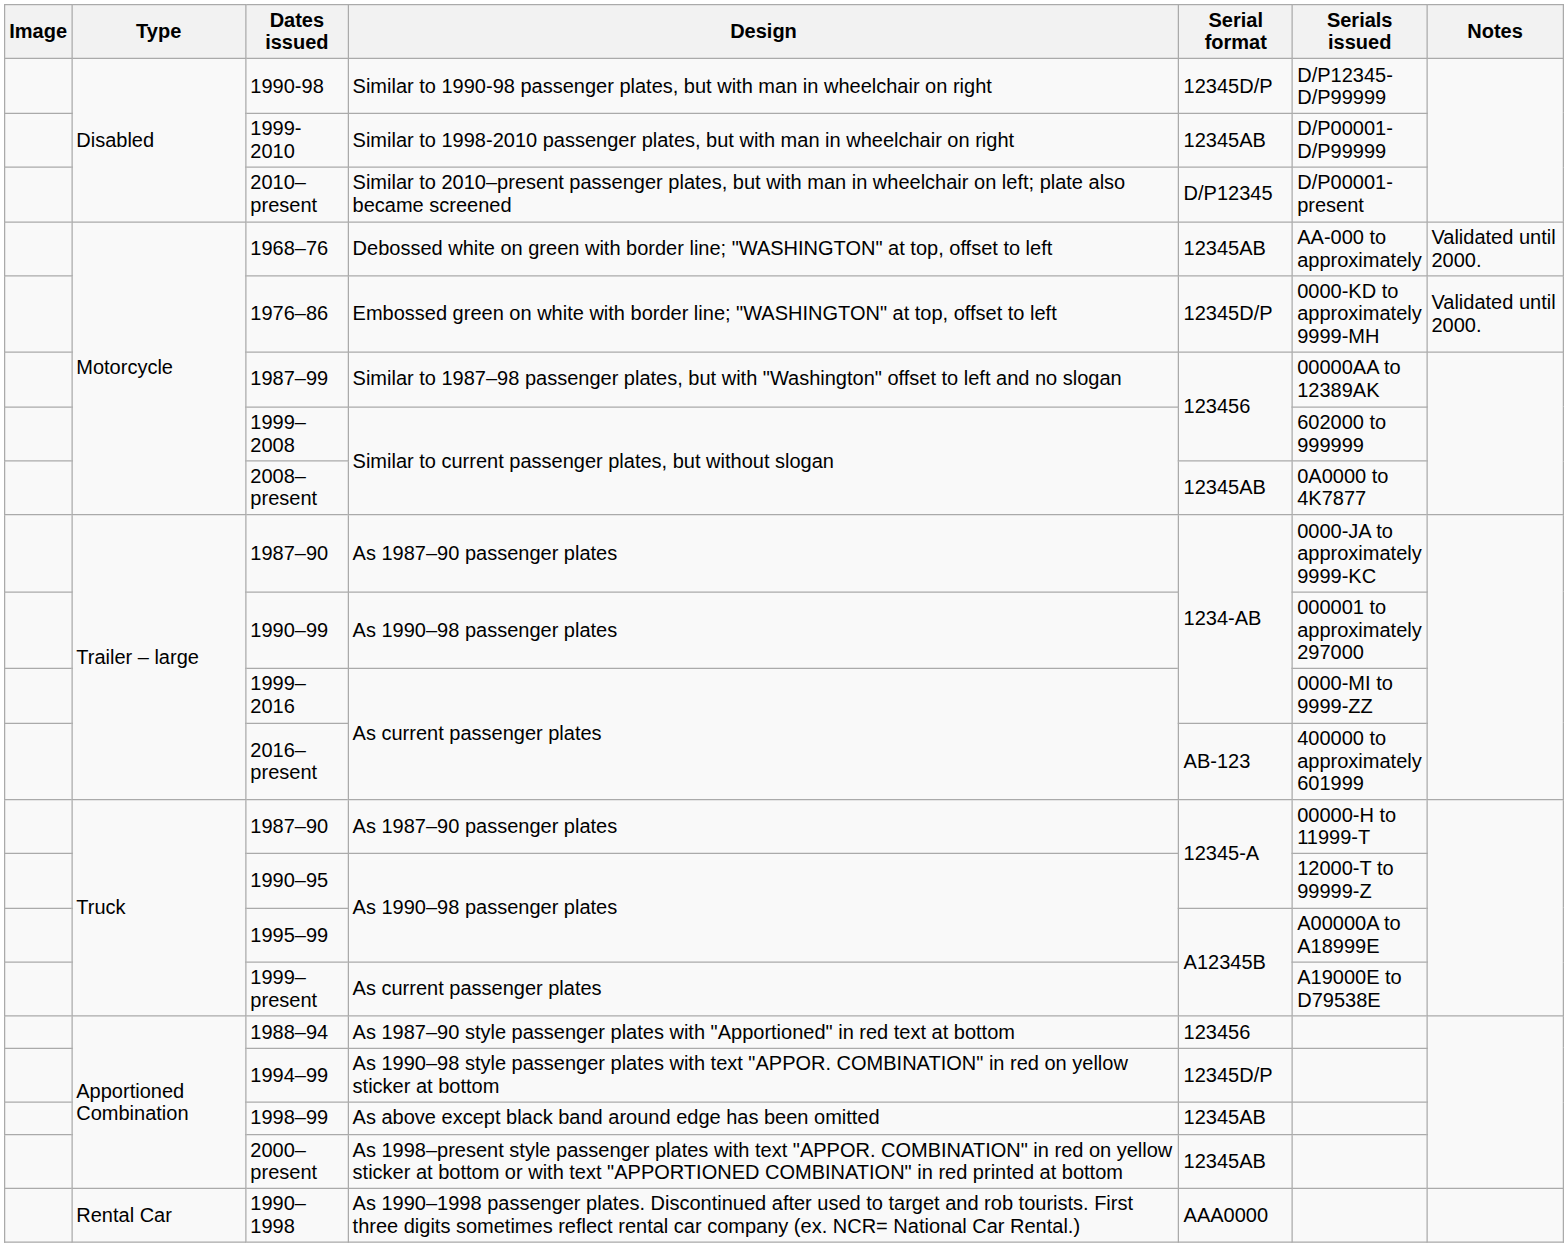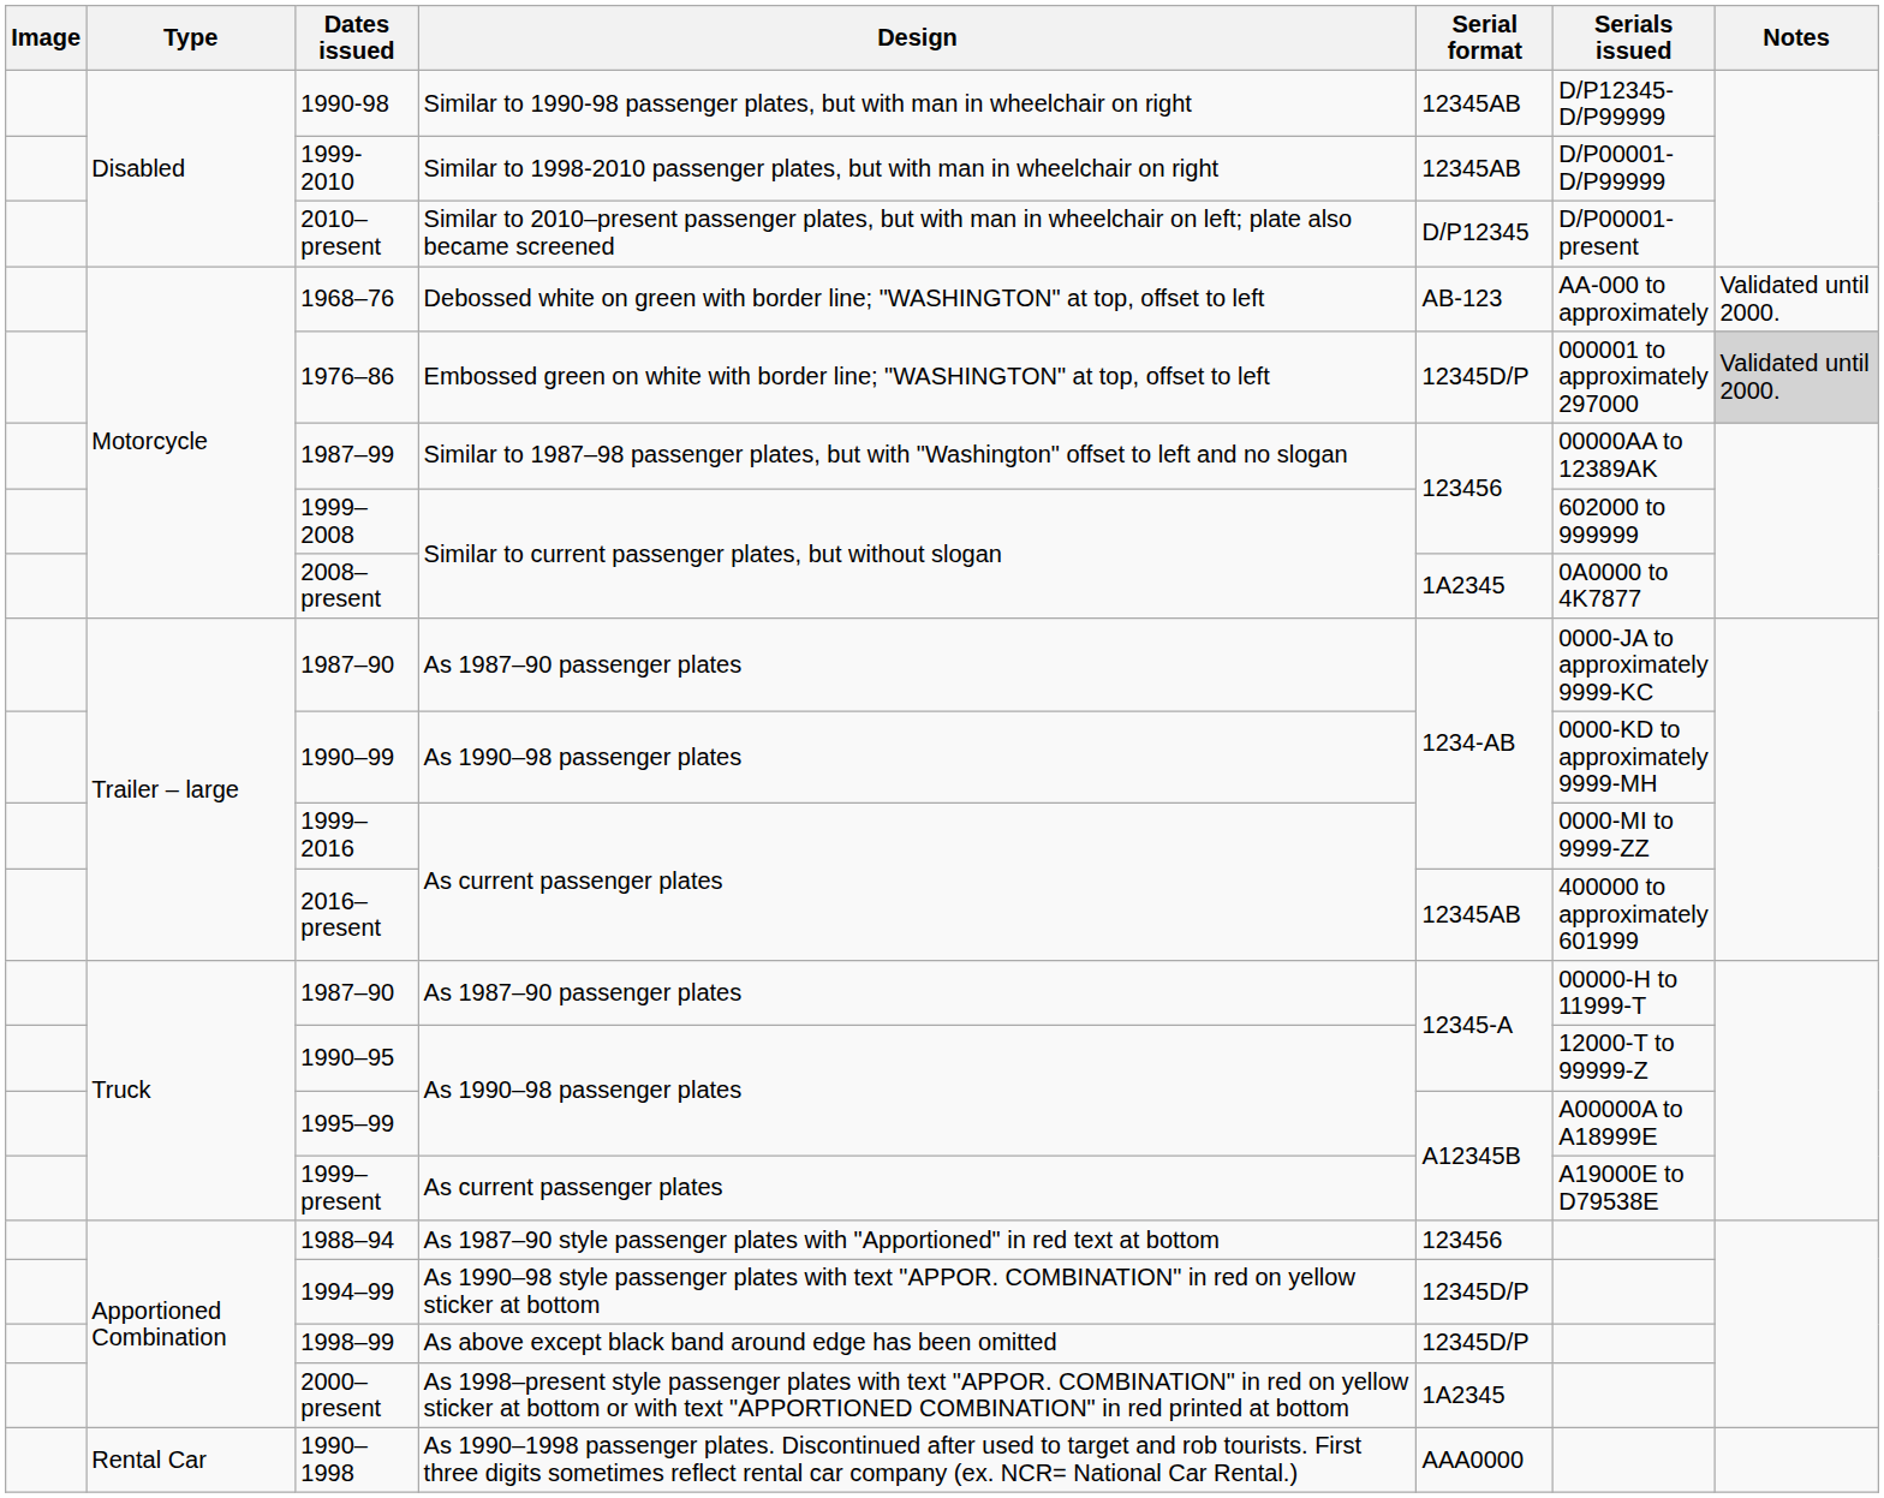1990-98 | Serial format: 12345D/P -> 12345AB
1968–76 | Serial format: 12345AB -> AB-123
1976–86 | Serials issued: 0000-KD to approximately 9999-MH -> 000001 to approximately 297000
1976–86 | Notes: no background -> lightgrey background
2008–present | Serial format: 12345AB -> 1A2345
1990–99 | Serials issued: 000001 to approximately 297000 -> 0000-KD to approximately 9999-MH
2016–present | Serial format: AB-123 -> 12345AB
1998–99 | Serial format: 12345AB -> 12345D/P
2000–present | Serial format: 12345AB -> 1A2345
